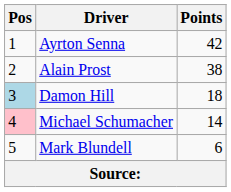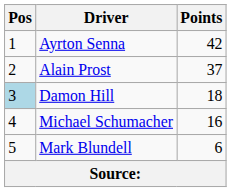Alain Prost | Points: 38 -> 37
Michael Schumacher | Pos: pink background -> no background
Michael Schumacher | Points: 14 -> 16
